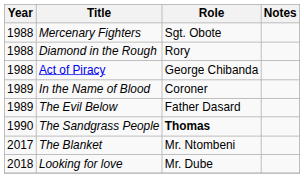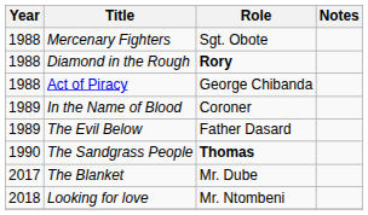Diamond in the Rough | Role: normal -> bold
The Blanket | Role: Mr. Ntombeni -> Mr. Dube
Looking for love | Role: Mr. Dube -> Mr. Ntombeni
